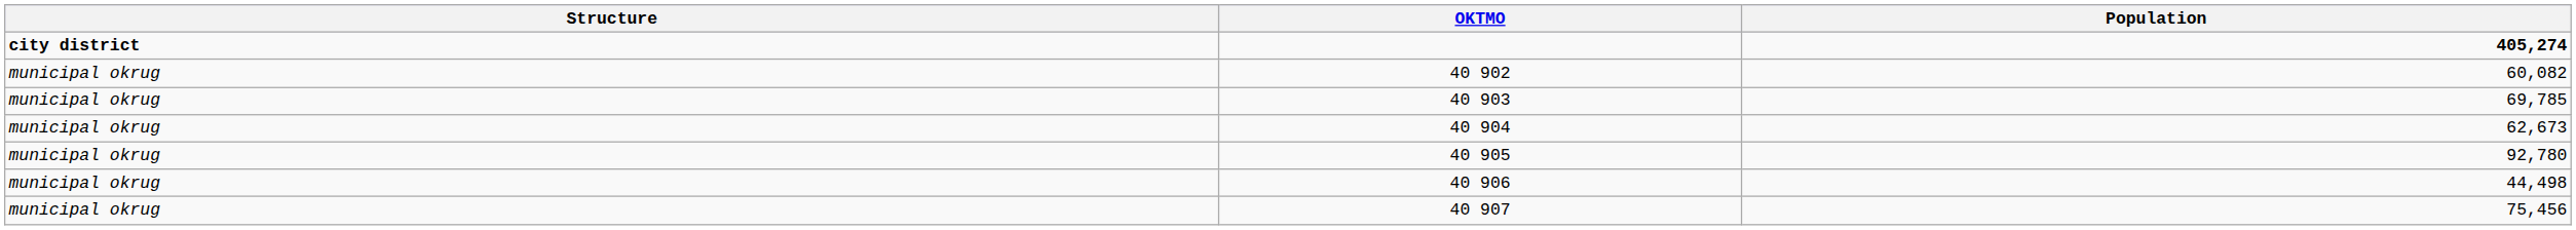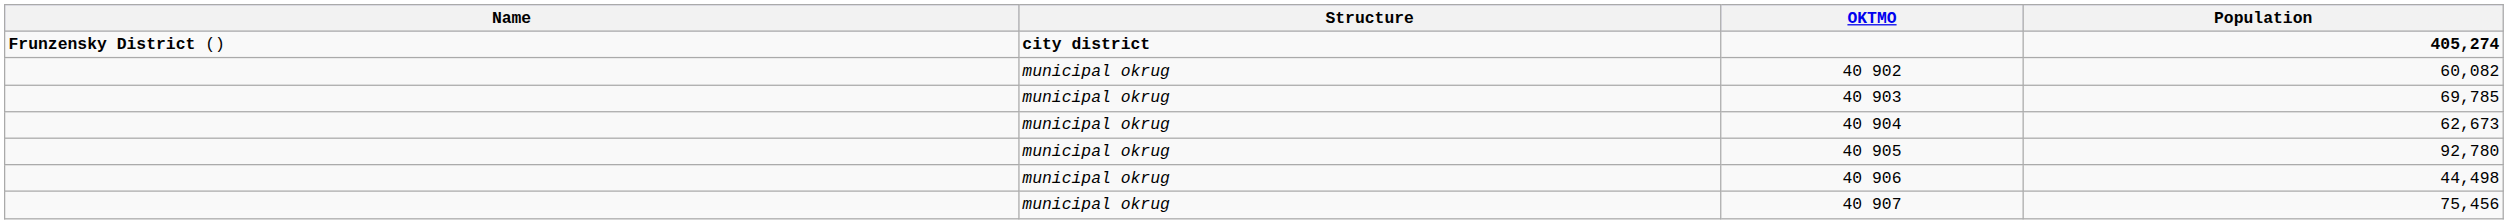+ column: Name | Frunzensky District ()
